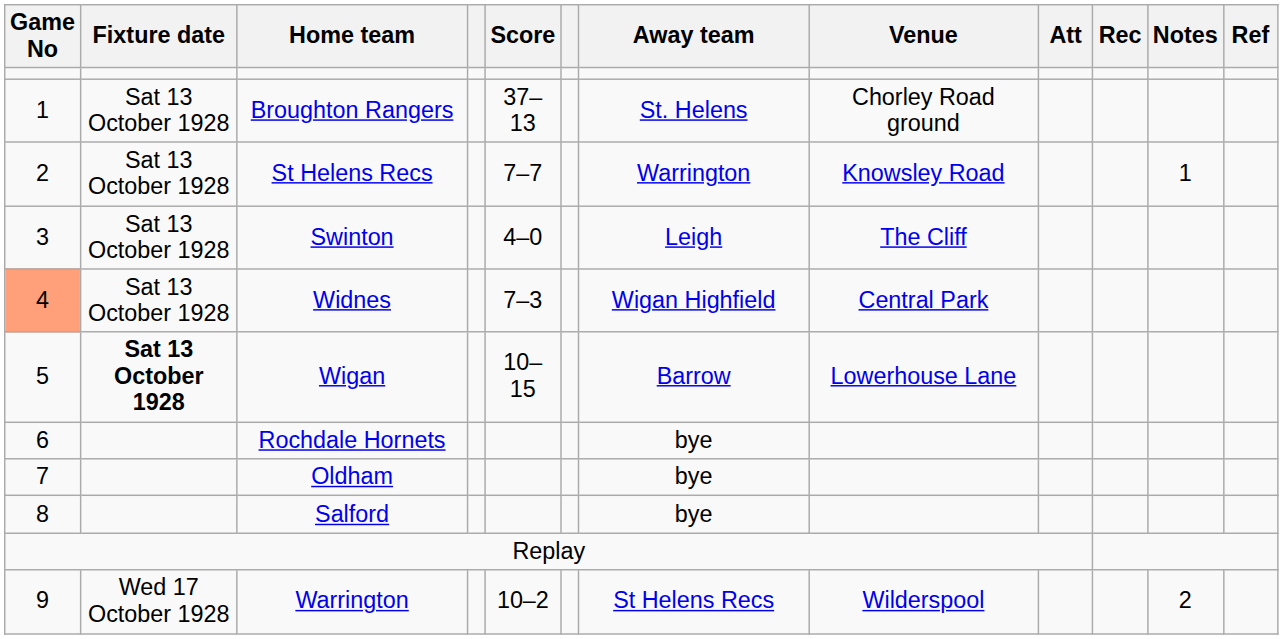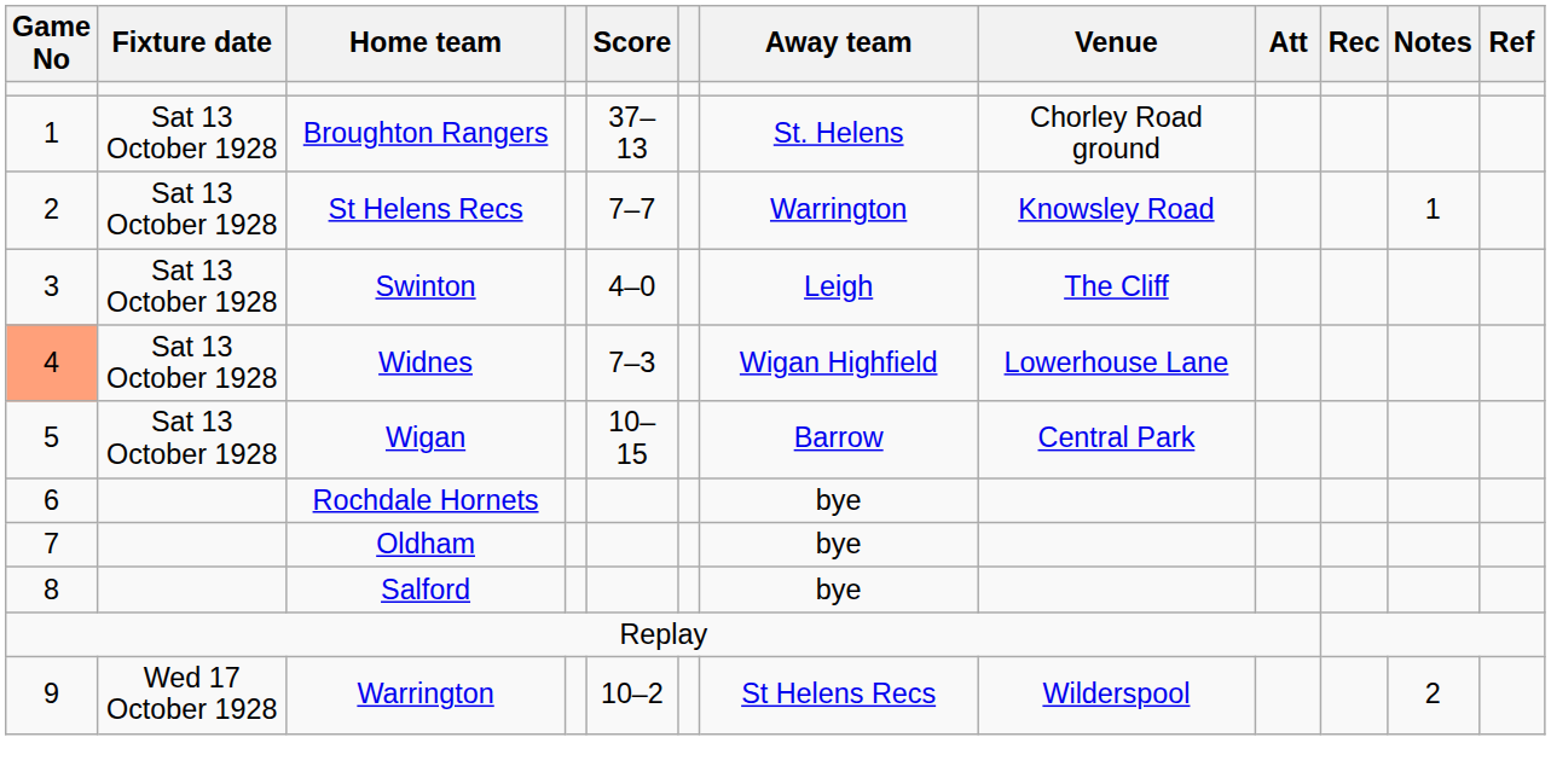Widnes | Venue: Central Park -> Lowerhouse Lane
Wigan | Fixture date: bold -> normal
Wigan | Venue: Lowerhouse Lane -> Central Park
